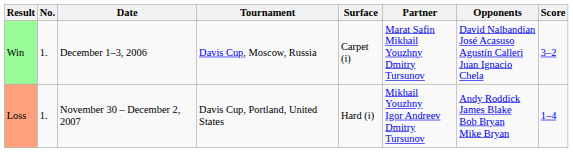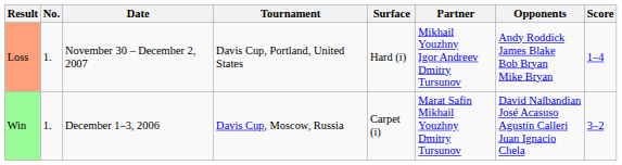rows swapped: Win <-> Loss
